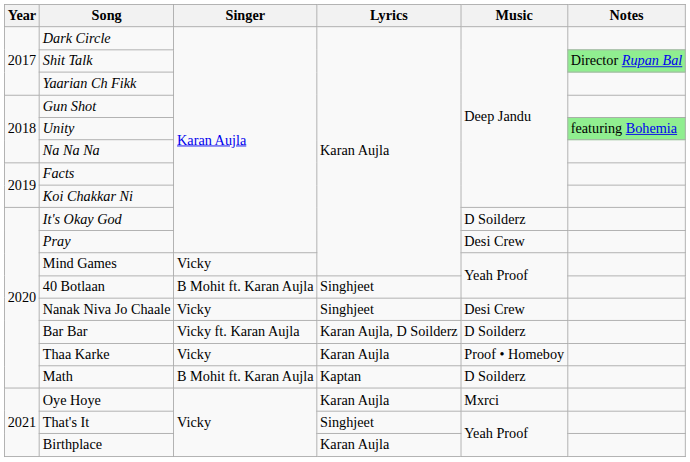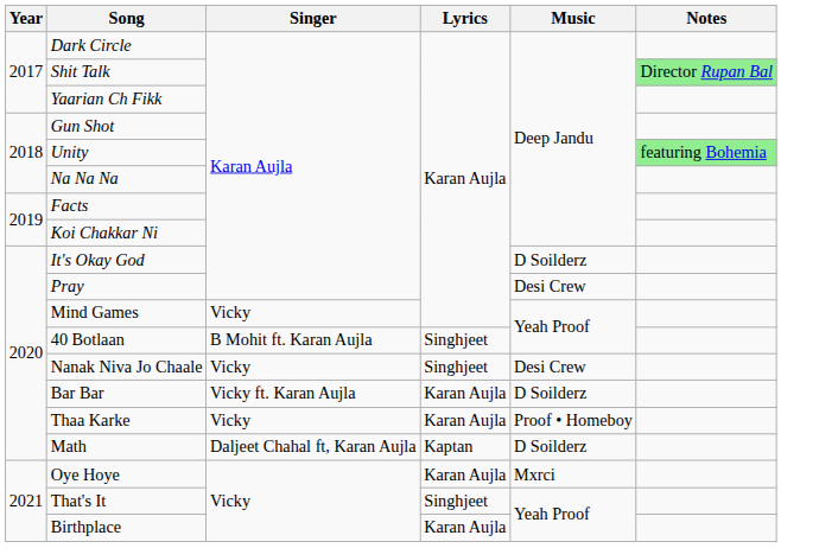Bar Bar | Lyrics: Karan Aujla, D Soilderz -> Karan Aujla
Math | Singer: B Mohit ft. Karan Aujla -> Daljeet Chahal ft, Karan Aujla
